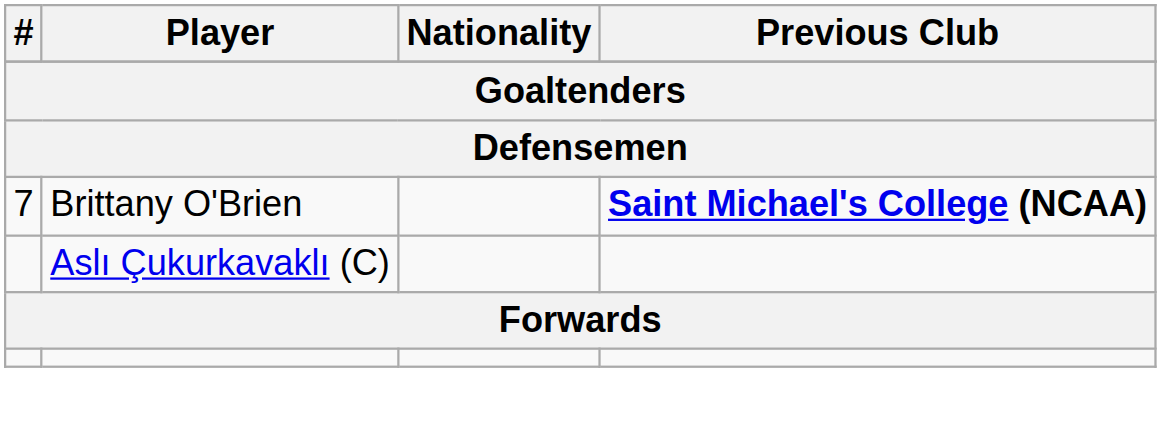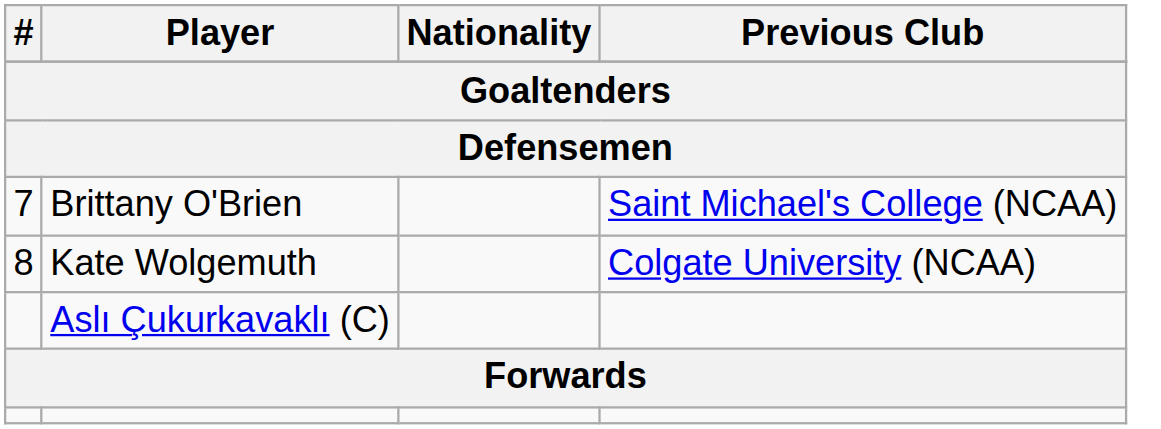Brittany O'Brien | Previous Club: bold -> normal
+ row: 8 | Kate Wolgemuth | Colgate University (NCAA)
